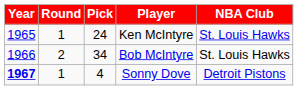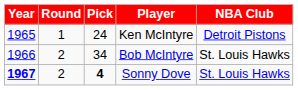Ken McIntyre | NBA Club: St. Louis Hawks -> Detroit Pistons
Sonny Dove | Round: 1 -> 2
Sonny Dove | Pick: normal -> bold
Sonny Dove | NBA Club: Detroit Pistons -> St. Louis Hawks
